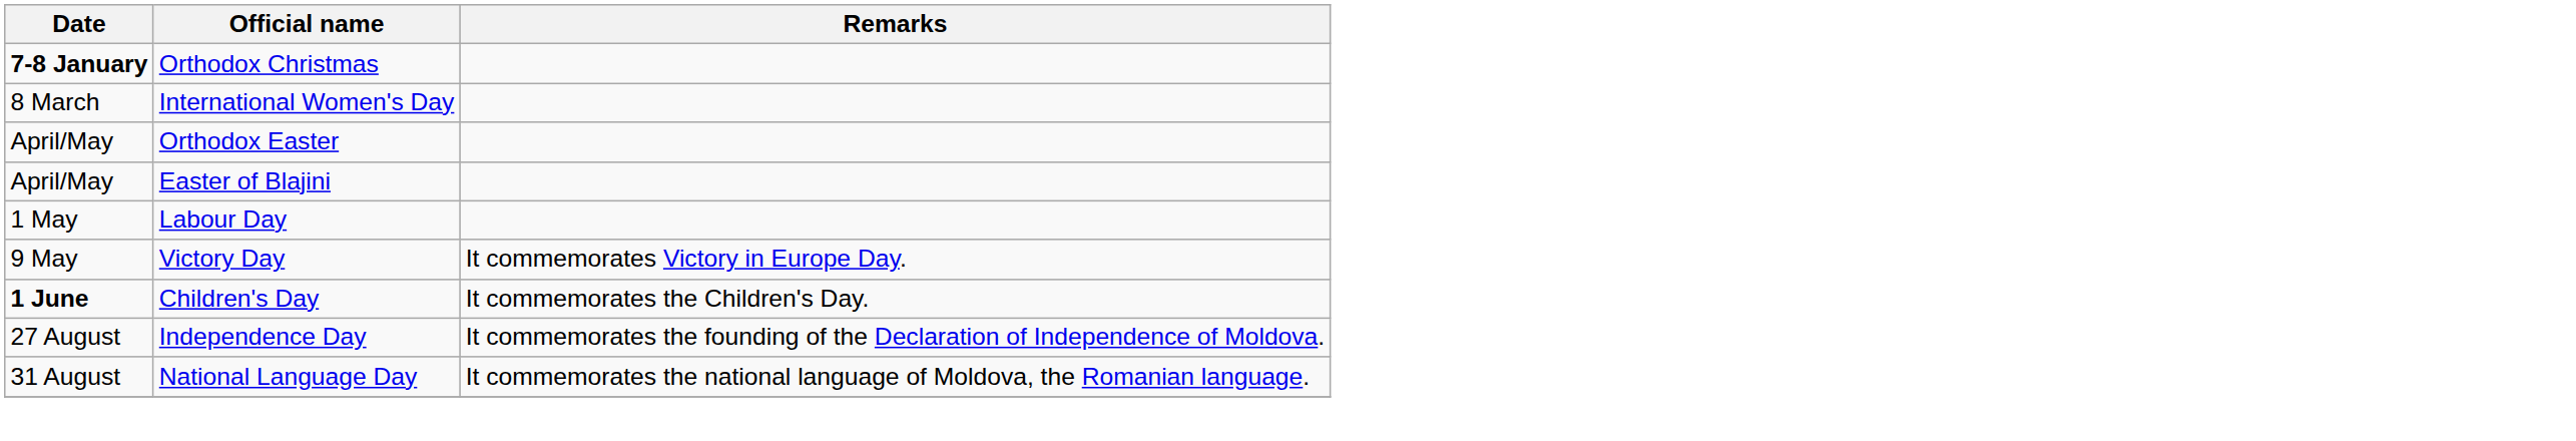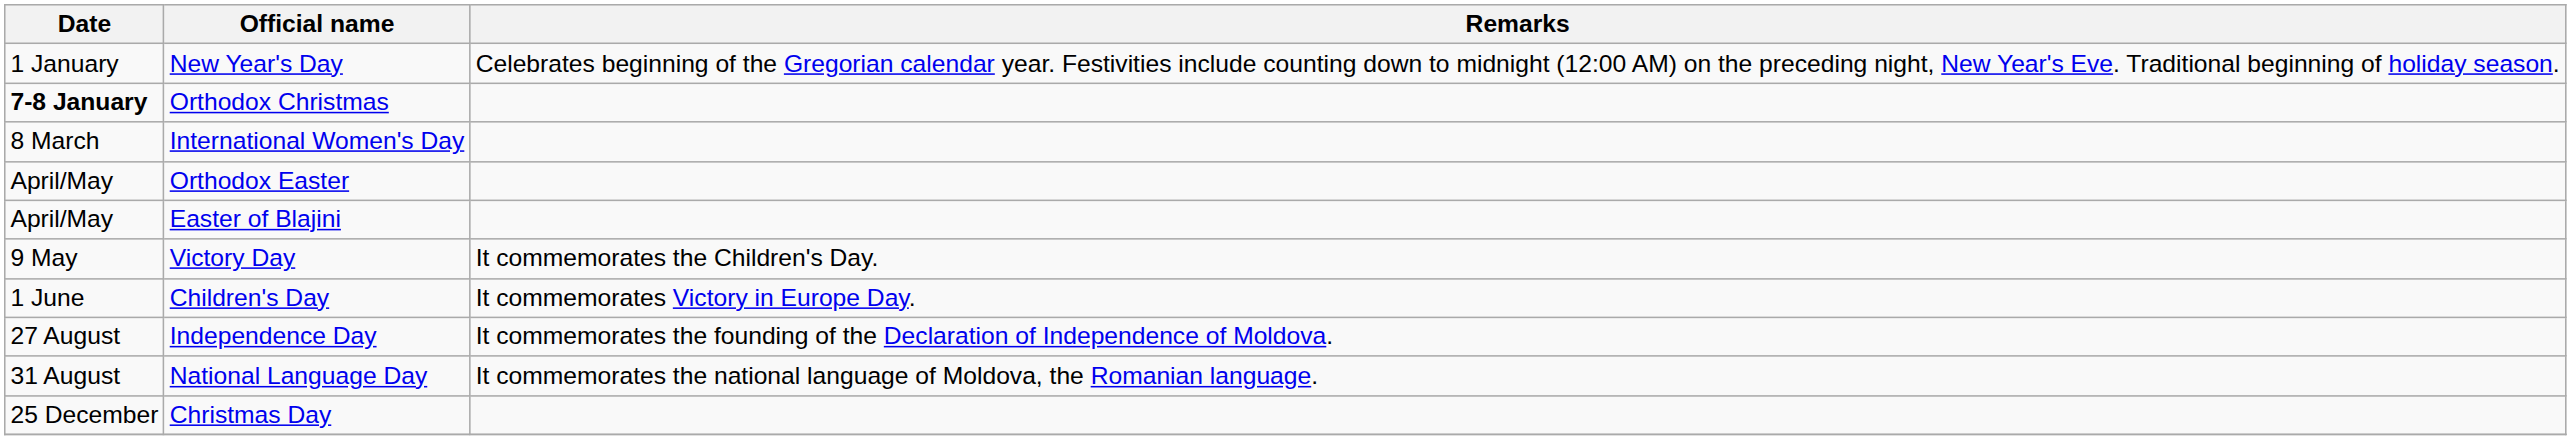+ row: 1 January | New Year's Day | Celebrates beginning of the Gregorian calendar year. Festivities include counting down to midnight (12:00 AM) on the preceding night, New Year's Eve. Traditional beginning of holiday season.
- row: 1 May | Labour Day
Victory Day | Remarks: It commemorates Victory in Europe Day. -> It commemorates the Children's Day.
Children's Day | Date: bold -> normal
Children's Day | Remarks: It commemorates the Children's Day. -> It commemorates Victory in Europe Day.
+ row: 25 December | Christmas Day
